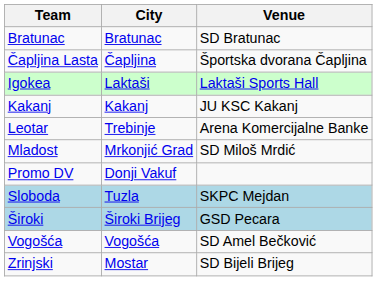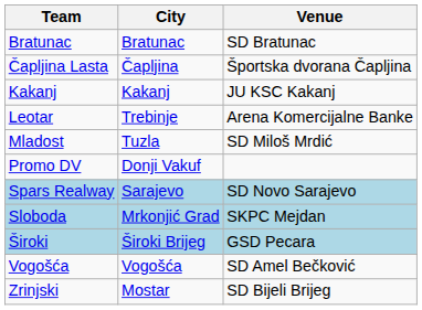- row: Igokea | Laktaši | Laktaši Sports Hall
Mladost | City: Mrkonjić Grad -> Tuzla
+ row: Spars Realway | Sarajevo | SD Novo Sarajevo
Sloboda | City: Tuzla -> Mrkonjić Grad
